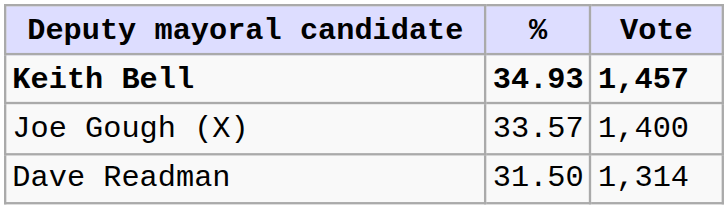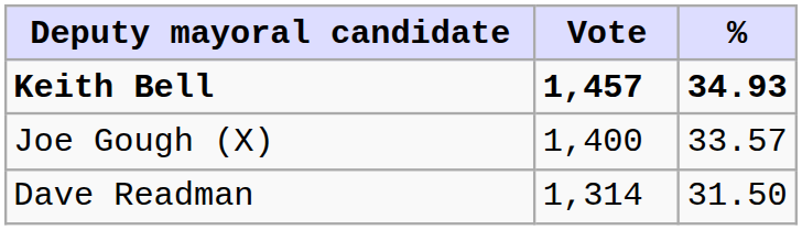columns swapped: Vote <-> %
